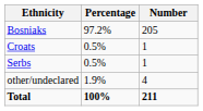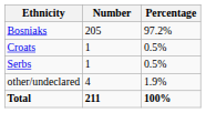columns swapped: Number <-> Percentage
